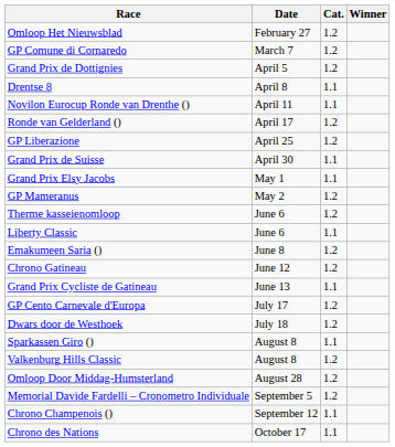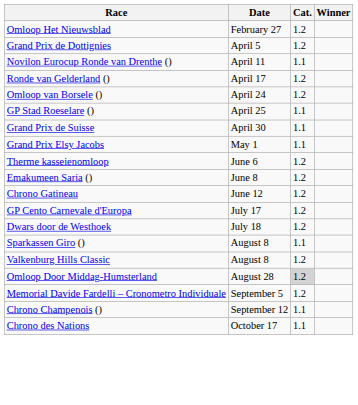- row: GP Comune di Cornaredo | March 7 | 1.2
- row: Drentse 8 | April 8 | 1.1
+ row: Omloop van Borsele () | April 24 | 1.2
+ row: GP Stad Roeselare () | April 25 | 1.1
- row: GP Liberazione | April 25 | 1.2
- row: GP Mameranus | May 2 | 1.2
- row: Liberty Classic | June 6 | 1.1
- row: Grand Prix Cycliste de Gatineau | June 13 | 1.1
Omloop Door Middag-Humsterland | Cat.: no background -> lightgrey background
